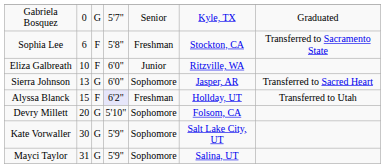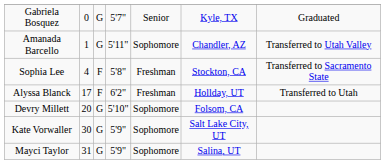+ row: Amanada Barcello | 1 | G | 5'11" | Sophomore | Chandler, AZ | Transferred to Utah Valley
Sophia Lee | column 2: 6 -> 4
- row: Eliza Galbreath | 10 | F | 6'0" | Junior | Ritzville, WA
- row: Sierra Johnson | 13 | G | 6'0" | Sophomore | Jasper, AR | Transferred to Sacred Heart
Alyssa Blanck | column 2: 15 -> 17
Alyssa Blanck | column 4: lavender background -> no background
